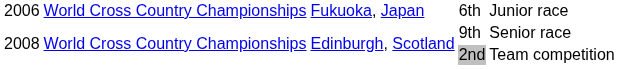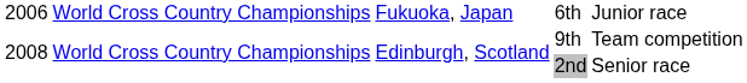9th | column 5: Senior race -> Team competition
2nd | column 5: Team competition -> Senior race
